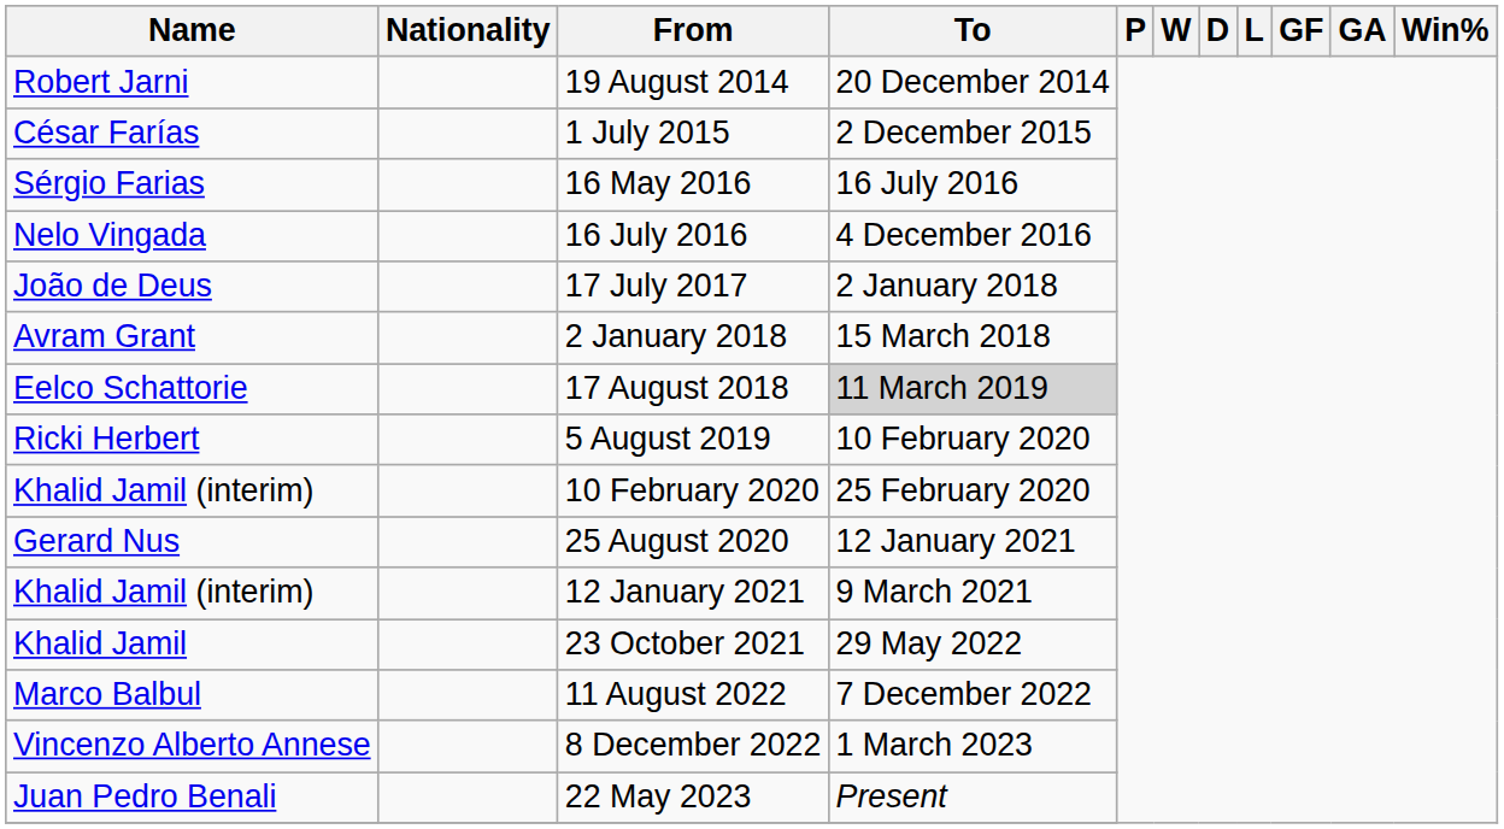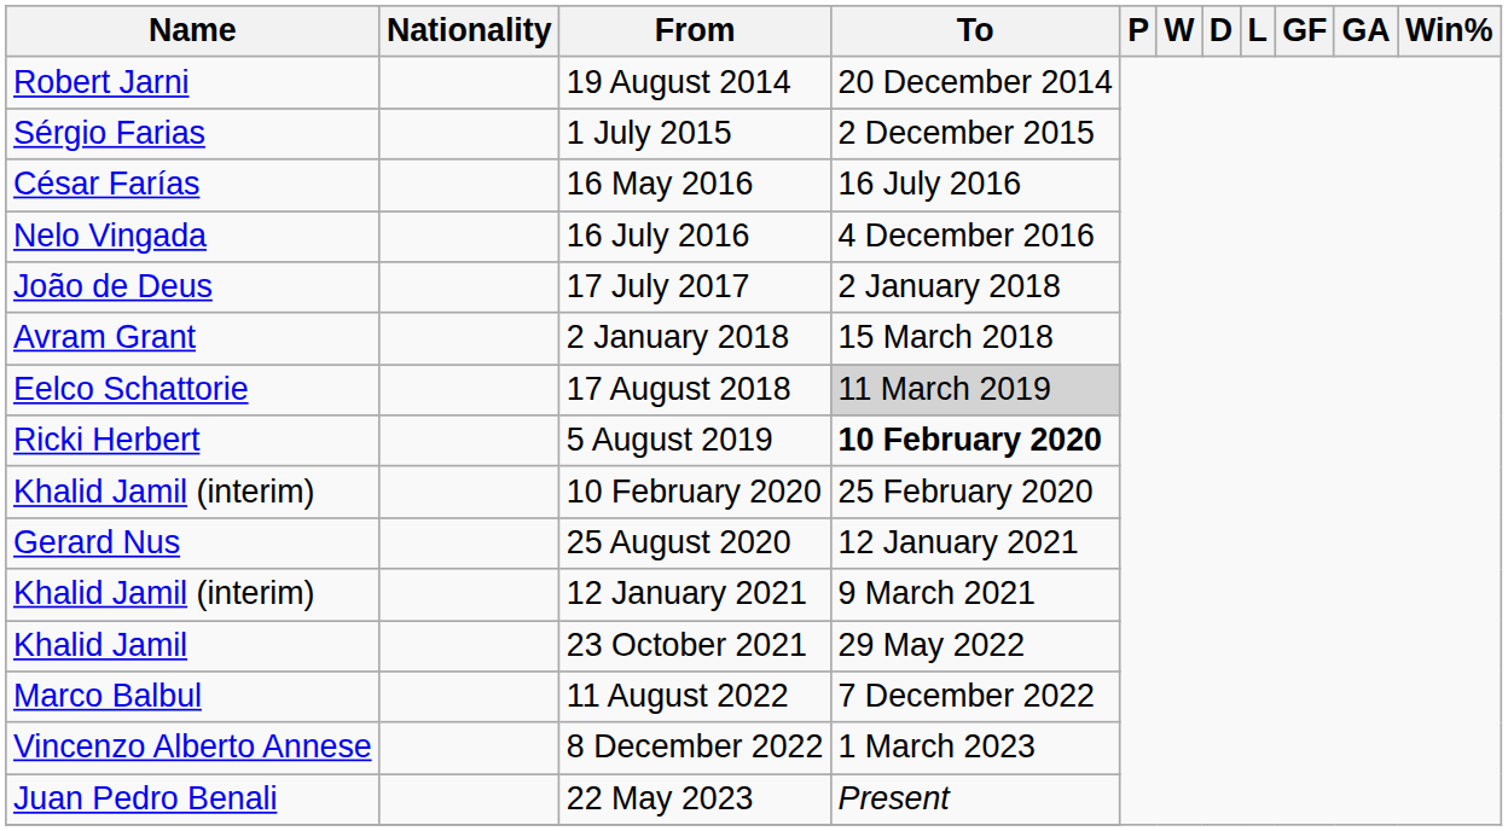1 July 2015 | Name: César Farías -> Sérgio Farias
16 May 2016 | Name: Sérgio Farias -> César Farías
5 August 2019 | To: normal -> bold
